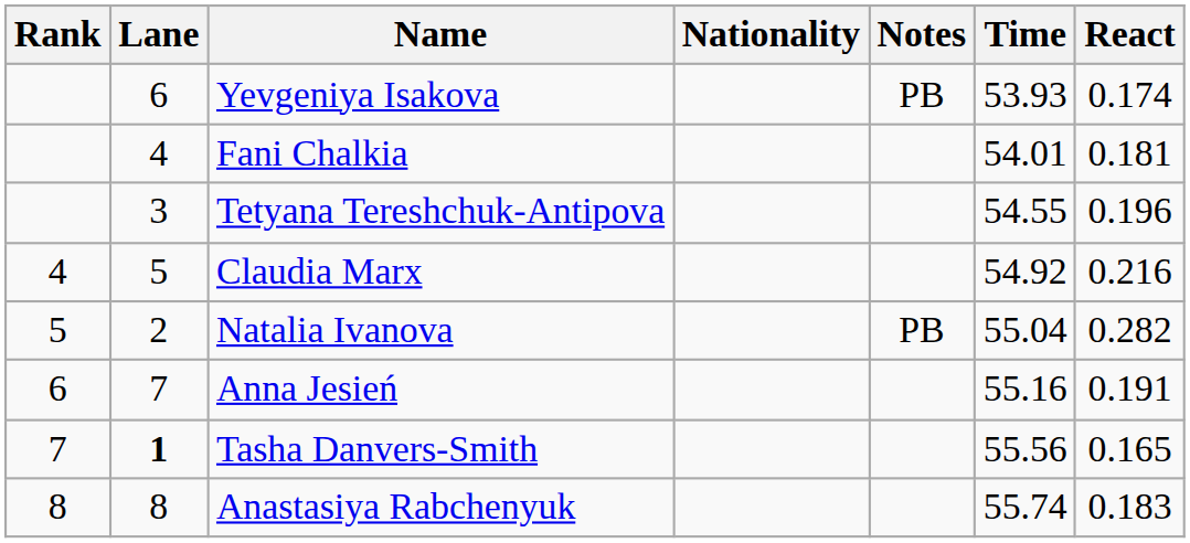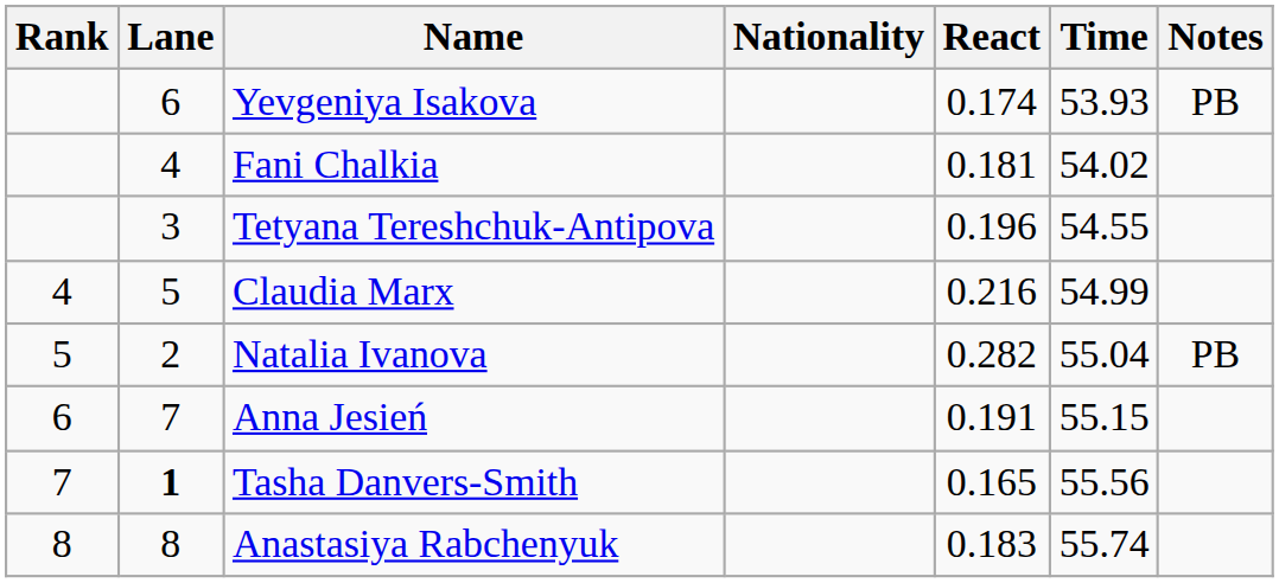columns swapped: React <-> Notes
Fani Chalkia | Time: 54.01 -> 54.02
Claudia Marx | Time: 54.92 -> 54.99
Anna Jesień | Time: 55.16 -> 55.15
